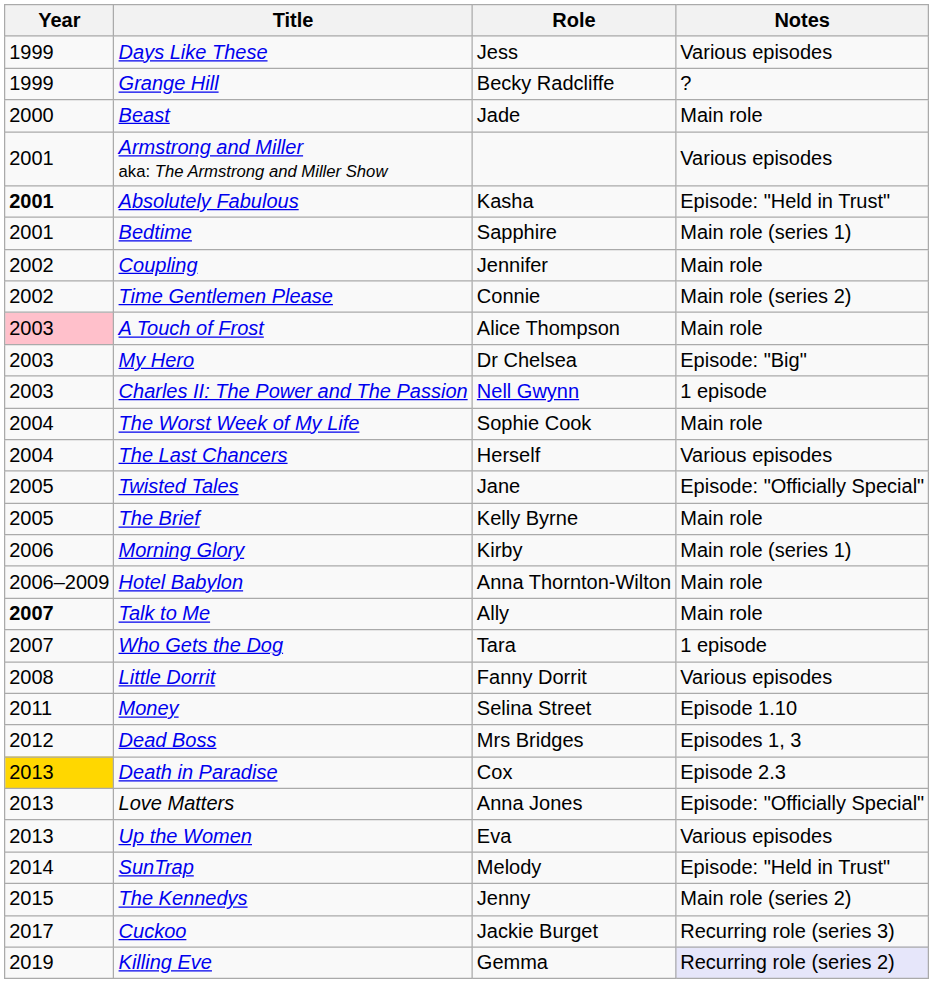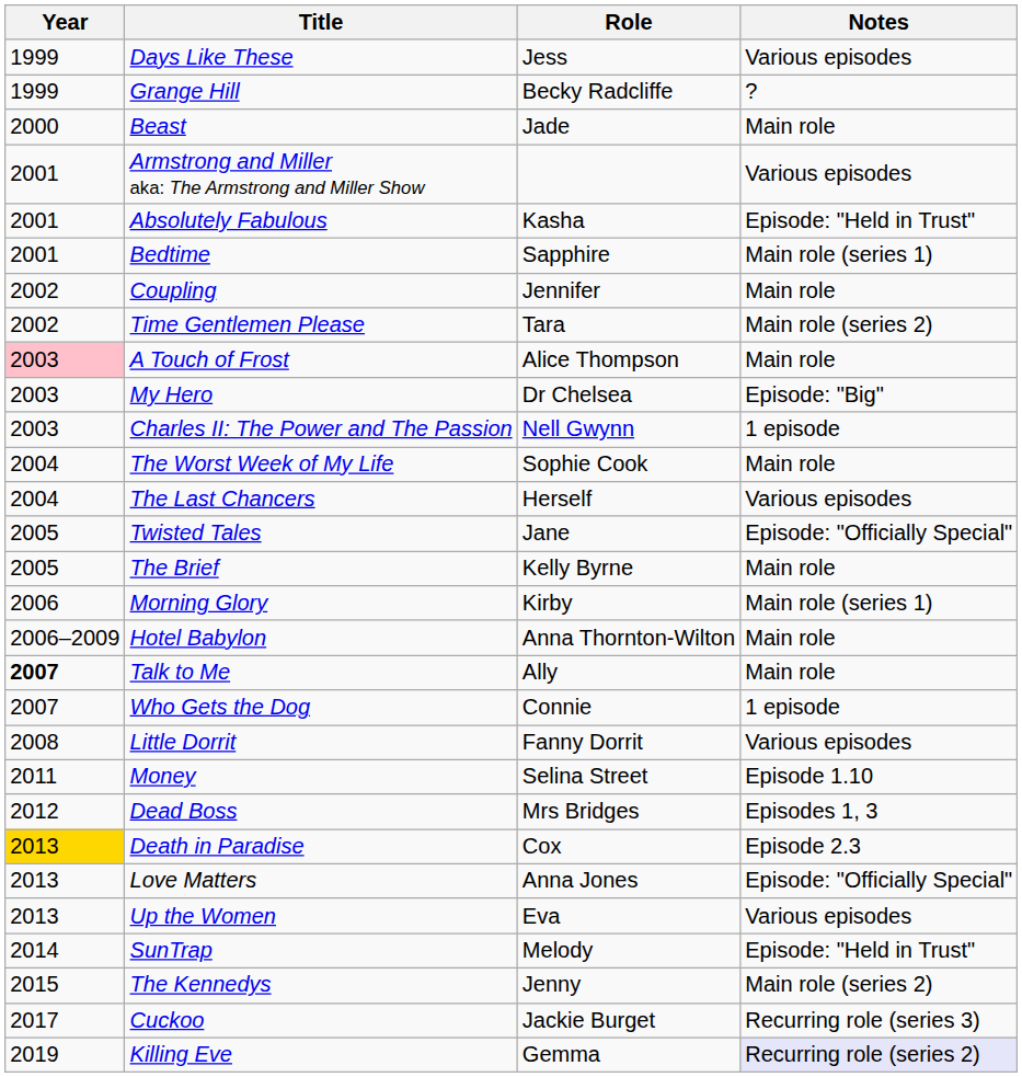Absolutely Fabulous | Year: bold -> normal
Time Gentlemen Please | Role: Connie -> Tara
Who Gets the Dog | Role: Tara -> Connie
